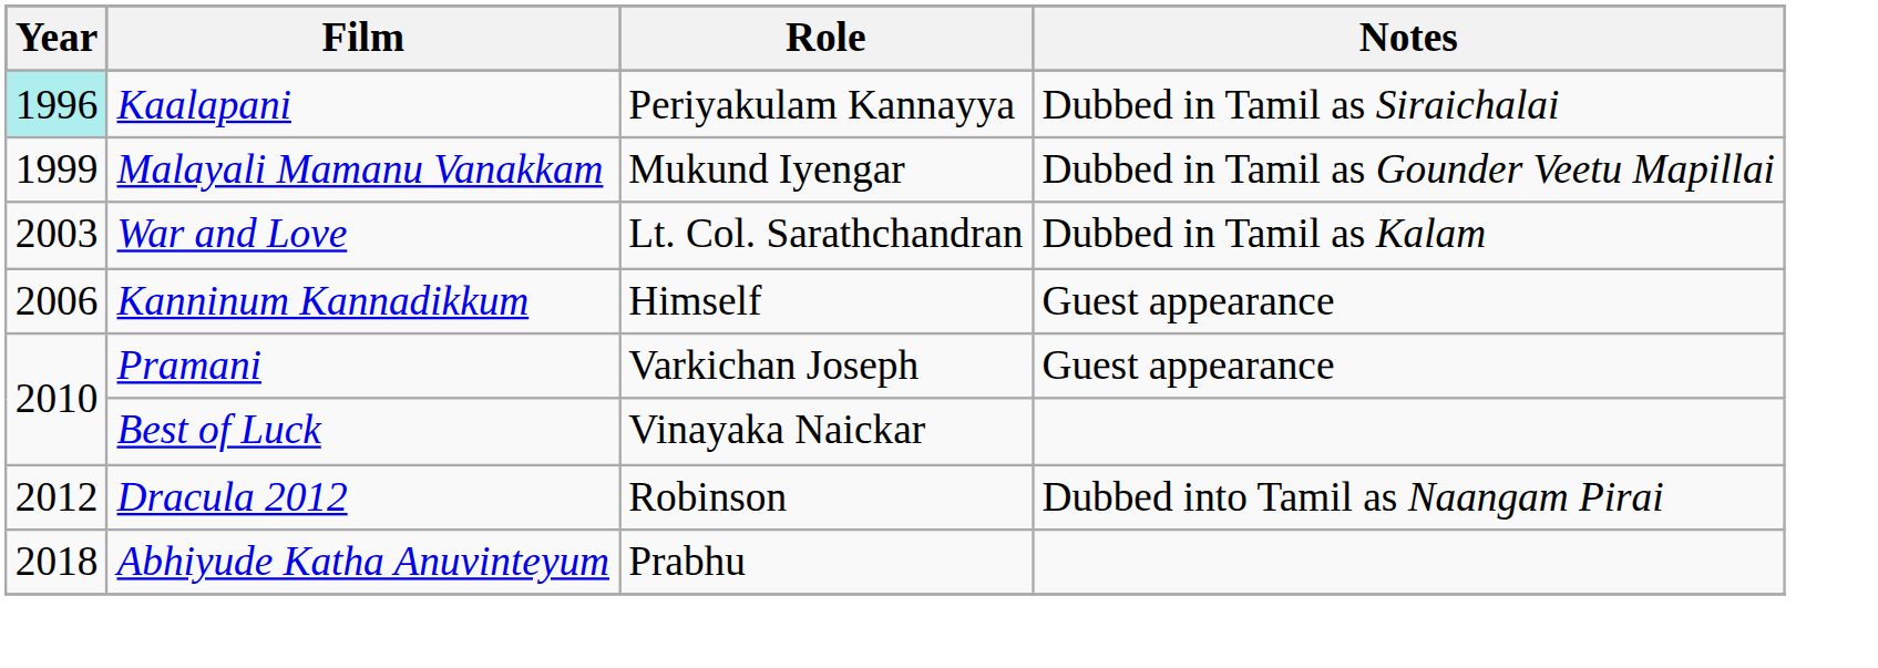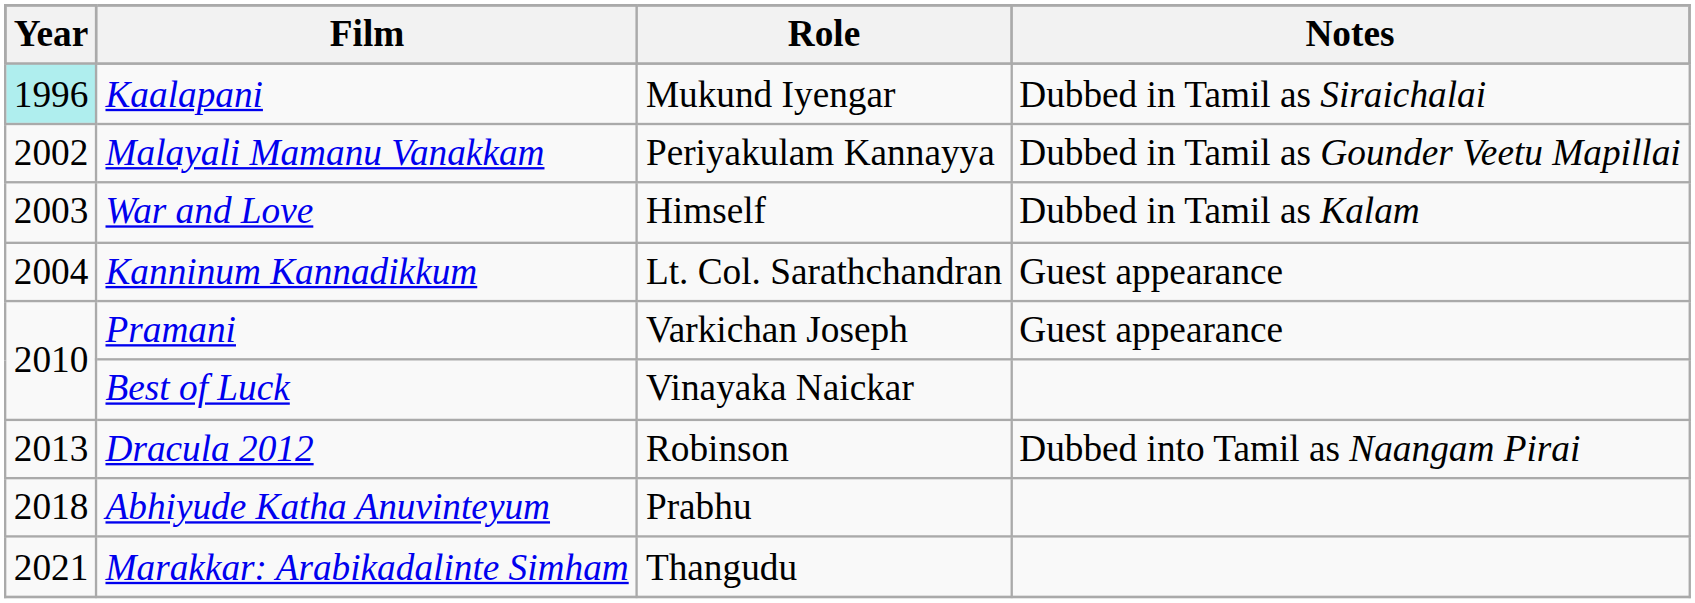Kaalapani | Role: Periyakulam Kannayya -> Mukund Iyengar
Malayali Mamanu Vanakkam | Year: 1999 -> 2002
Malayali Mamanu Vanakkam | Role: Mukund Iyengar -> Periyakulam Kannayya
War and Love | Role: Lt. Col. Sarathchandran -> Himself
Kanninum Kannadikkum | Year: 2006 -> 2004
Kanninum Kannadikkum | Role: Himself -> Lt. Col. Sarathchandran
Dracula 2012 | Year: 2012 -> 2013
+ row: 2021 | Marakkar: Arabikadalinte Simham | Thangudu
